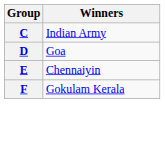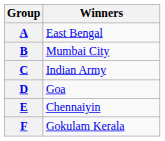+ row: A | East Bengal
+ row: B | Mumbai City
